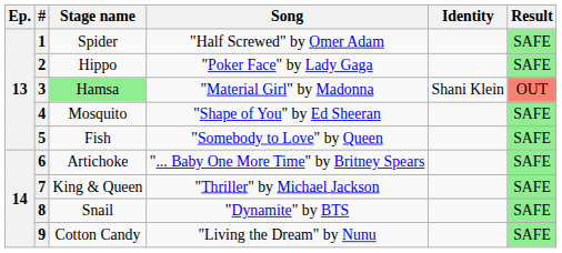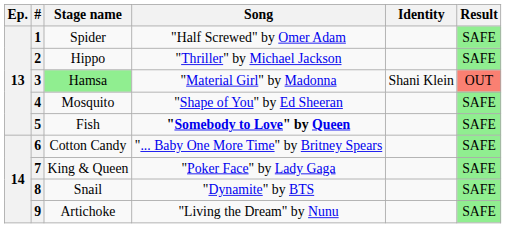2 | Song: "Poker Face" by Lady Gaga -> "Thriller" by Michael Jackson
5 | Song: normal -> bold
6 | Stage name: Artichoke -> Cotton Candy
7 | Song: "Thriller" by Michael Jackson -> "Poker Face" by Lady Gaga
9 | Stage name: Cotton Candy -> Artichoke
